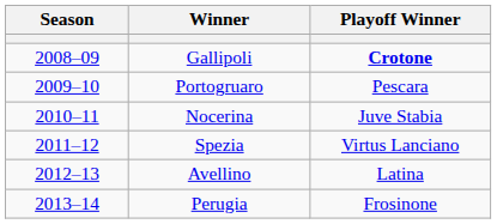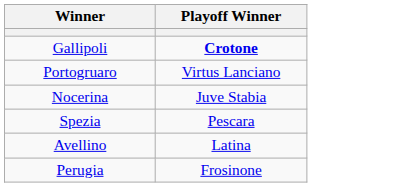- column: Season | 2008–09 | 2009–10 | 2010–11 | 2011–12 | 2012–13 | 2013–14
Portogruaro | Playoff Winner: Pescara -> Virtus Lanciano
Spezia | Playoff Winner: Virtus Lanciano -> Pescara
